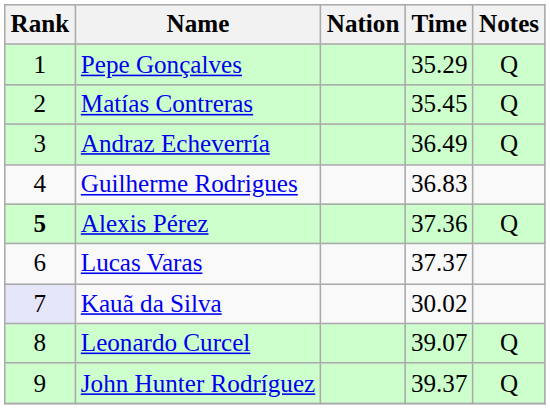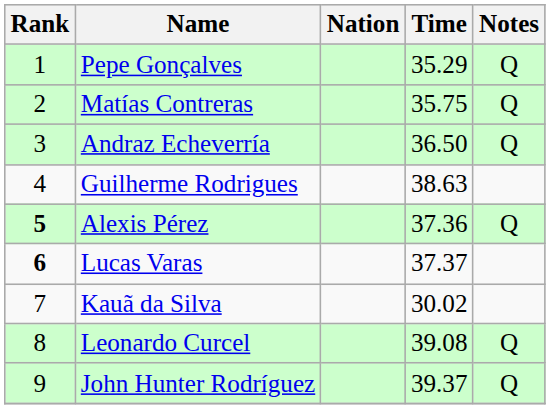Matías Contreras | Time: 35.45 -> 35.75
Andraz Echeverría | Time: 36.49 -> 36.50
Guilherme Rodrigues | Time: 36.83 -> 38.63
Lucas Varas | Rank: normal -> bold
Kauã da Silva | Rank: lavender background -> no background
Leonardo Curcel | Time: 39.07 -> 39.08
